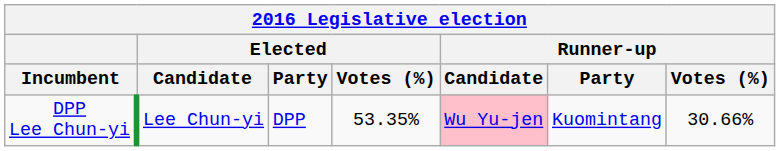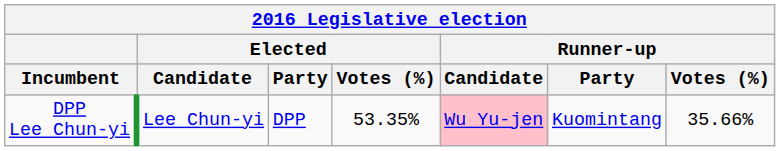DPP Lee Chun-yi | Runner-up / Votes (%): 30.66% -> 35.66%
